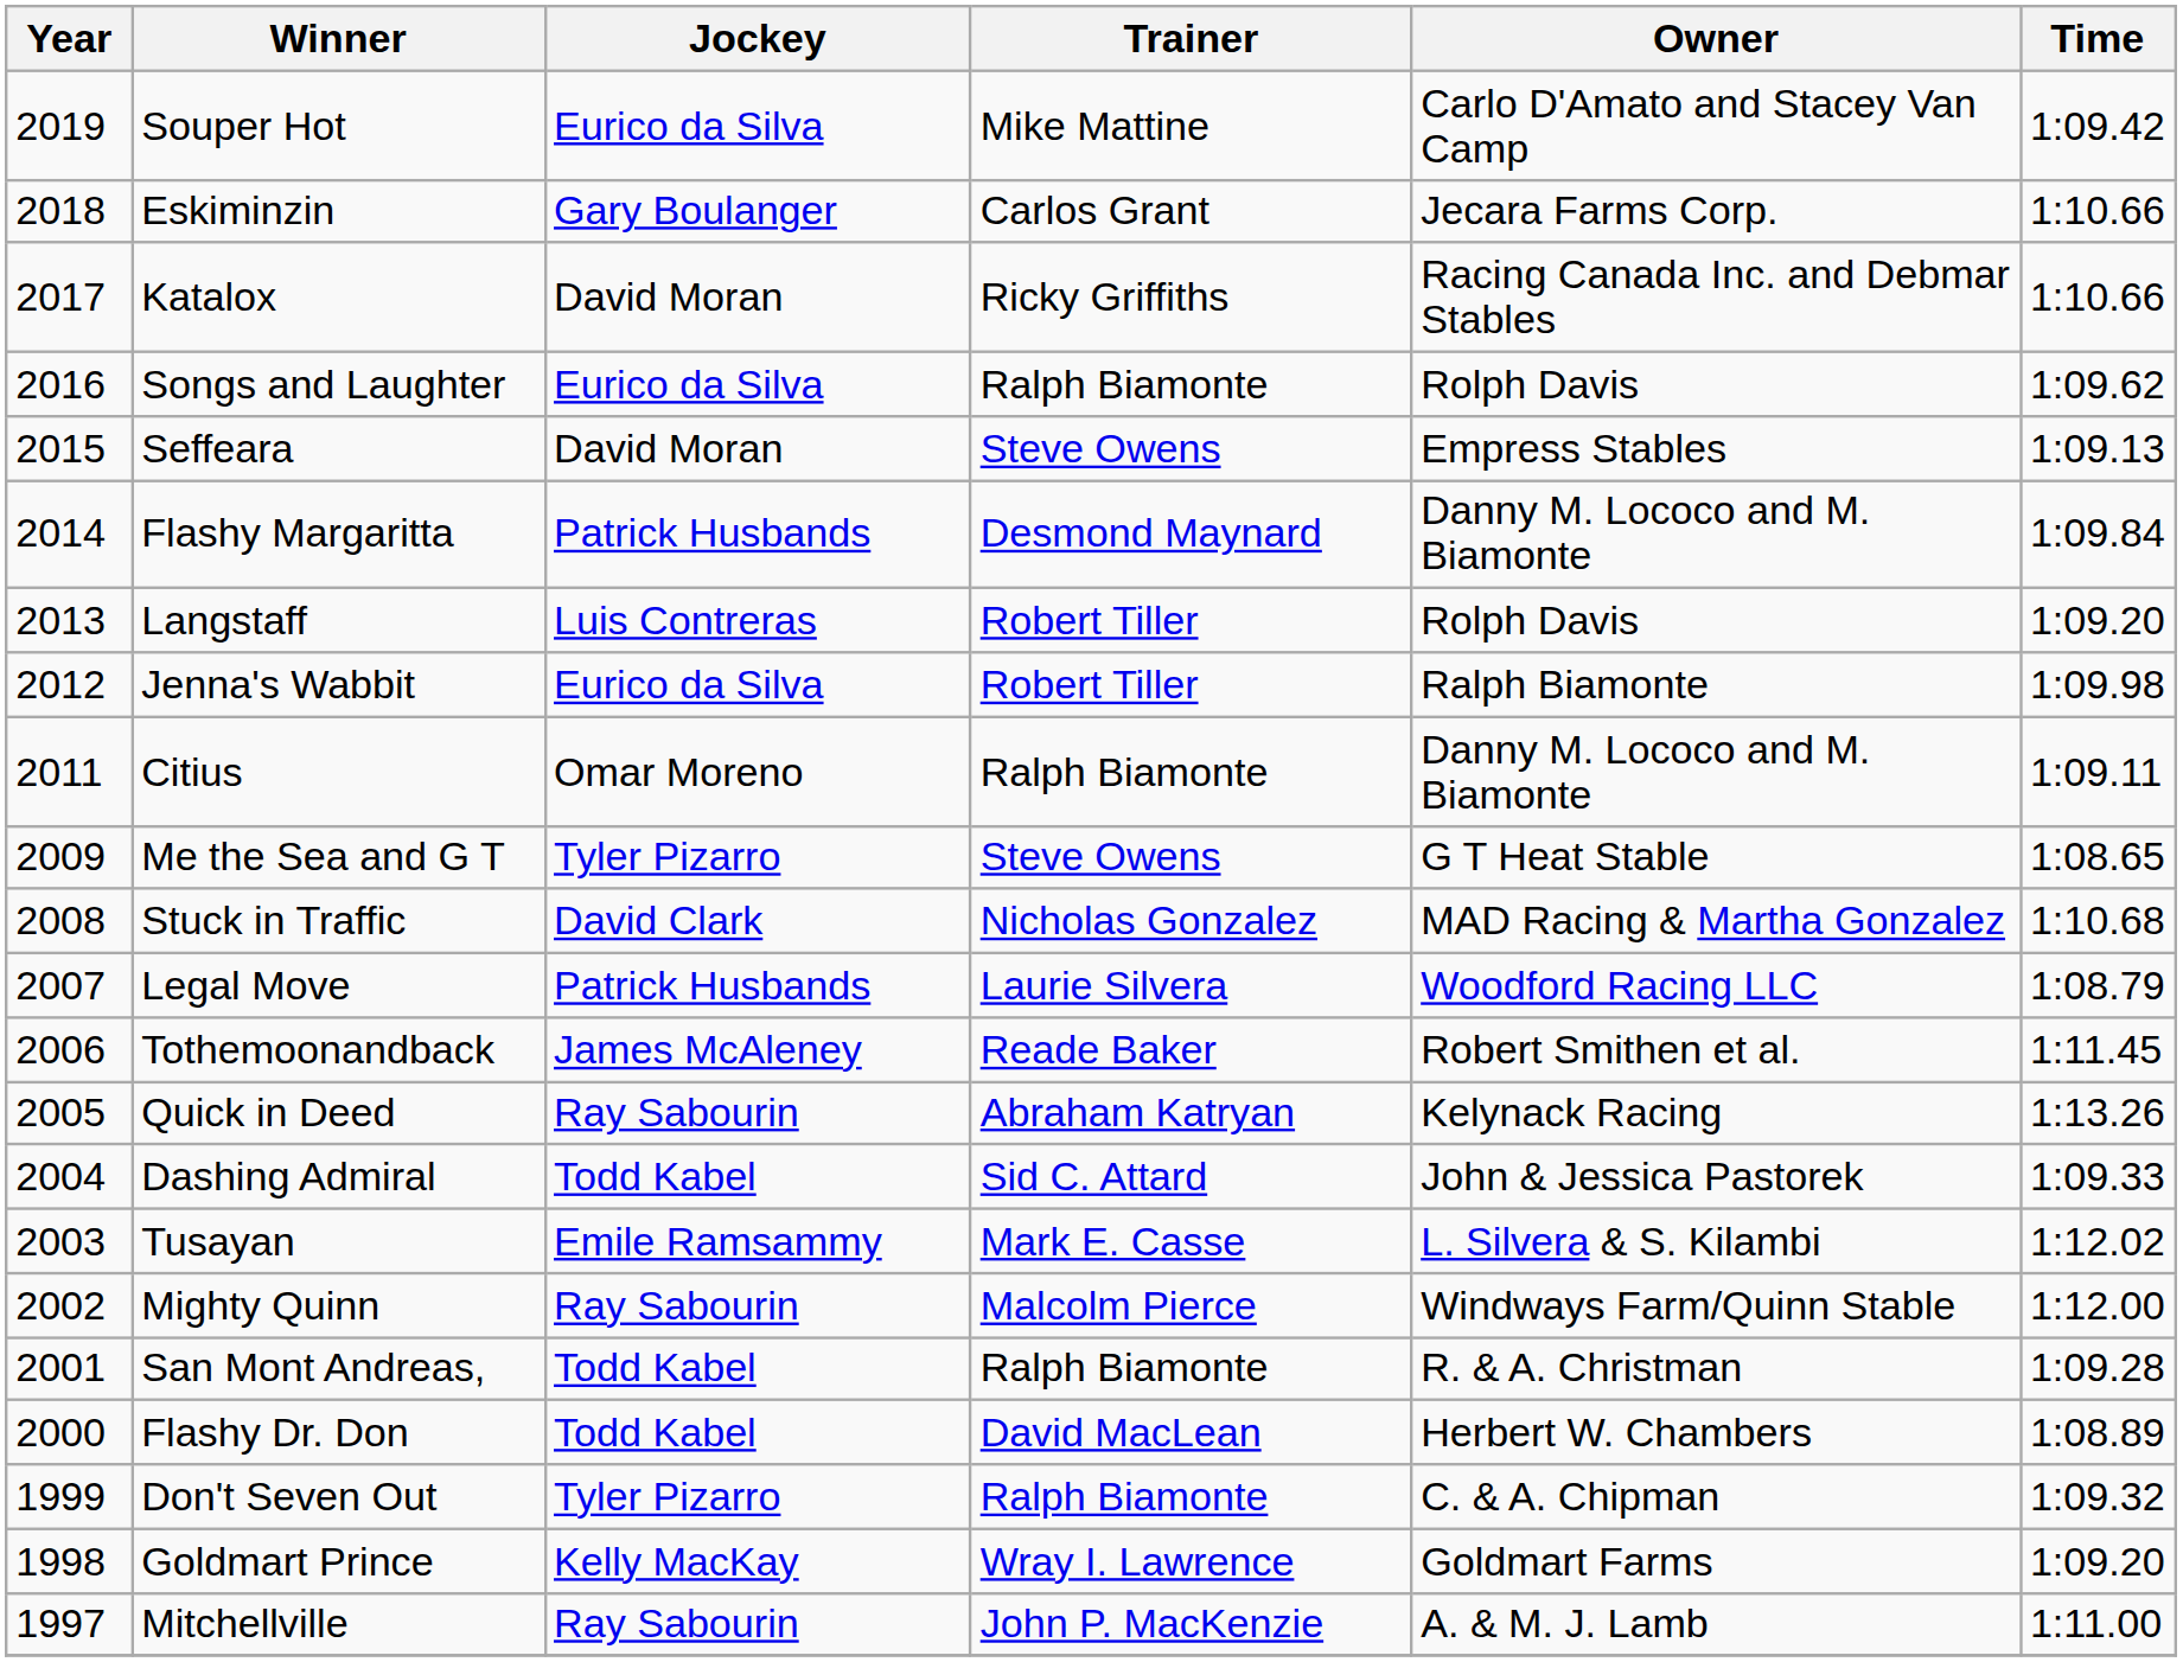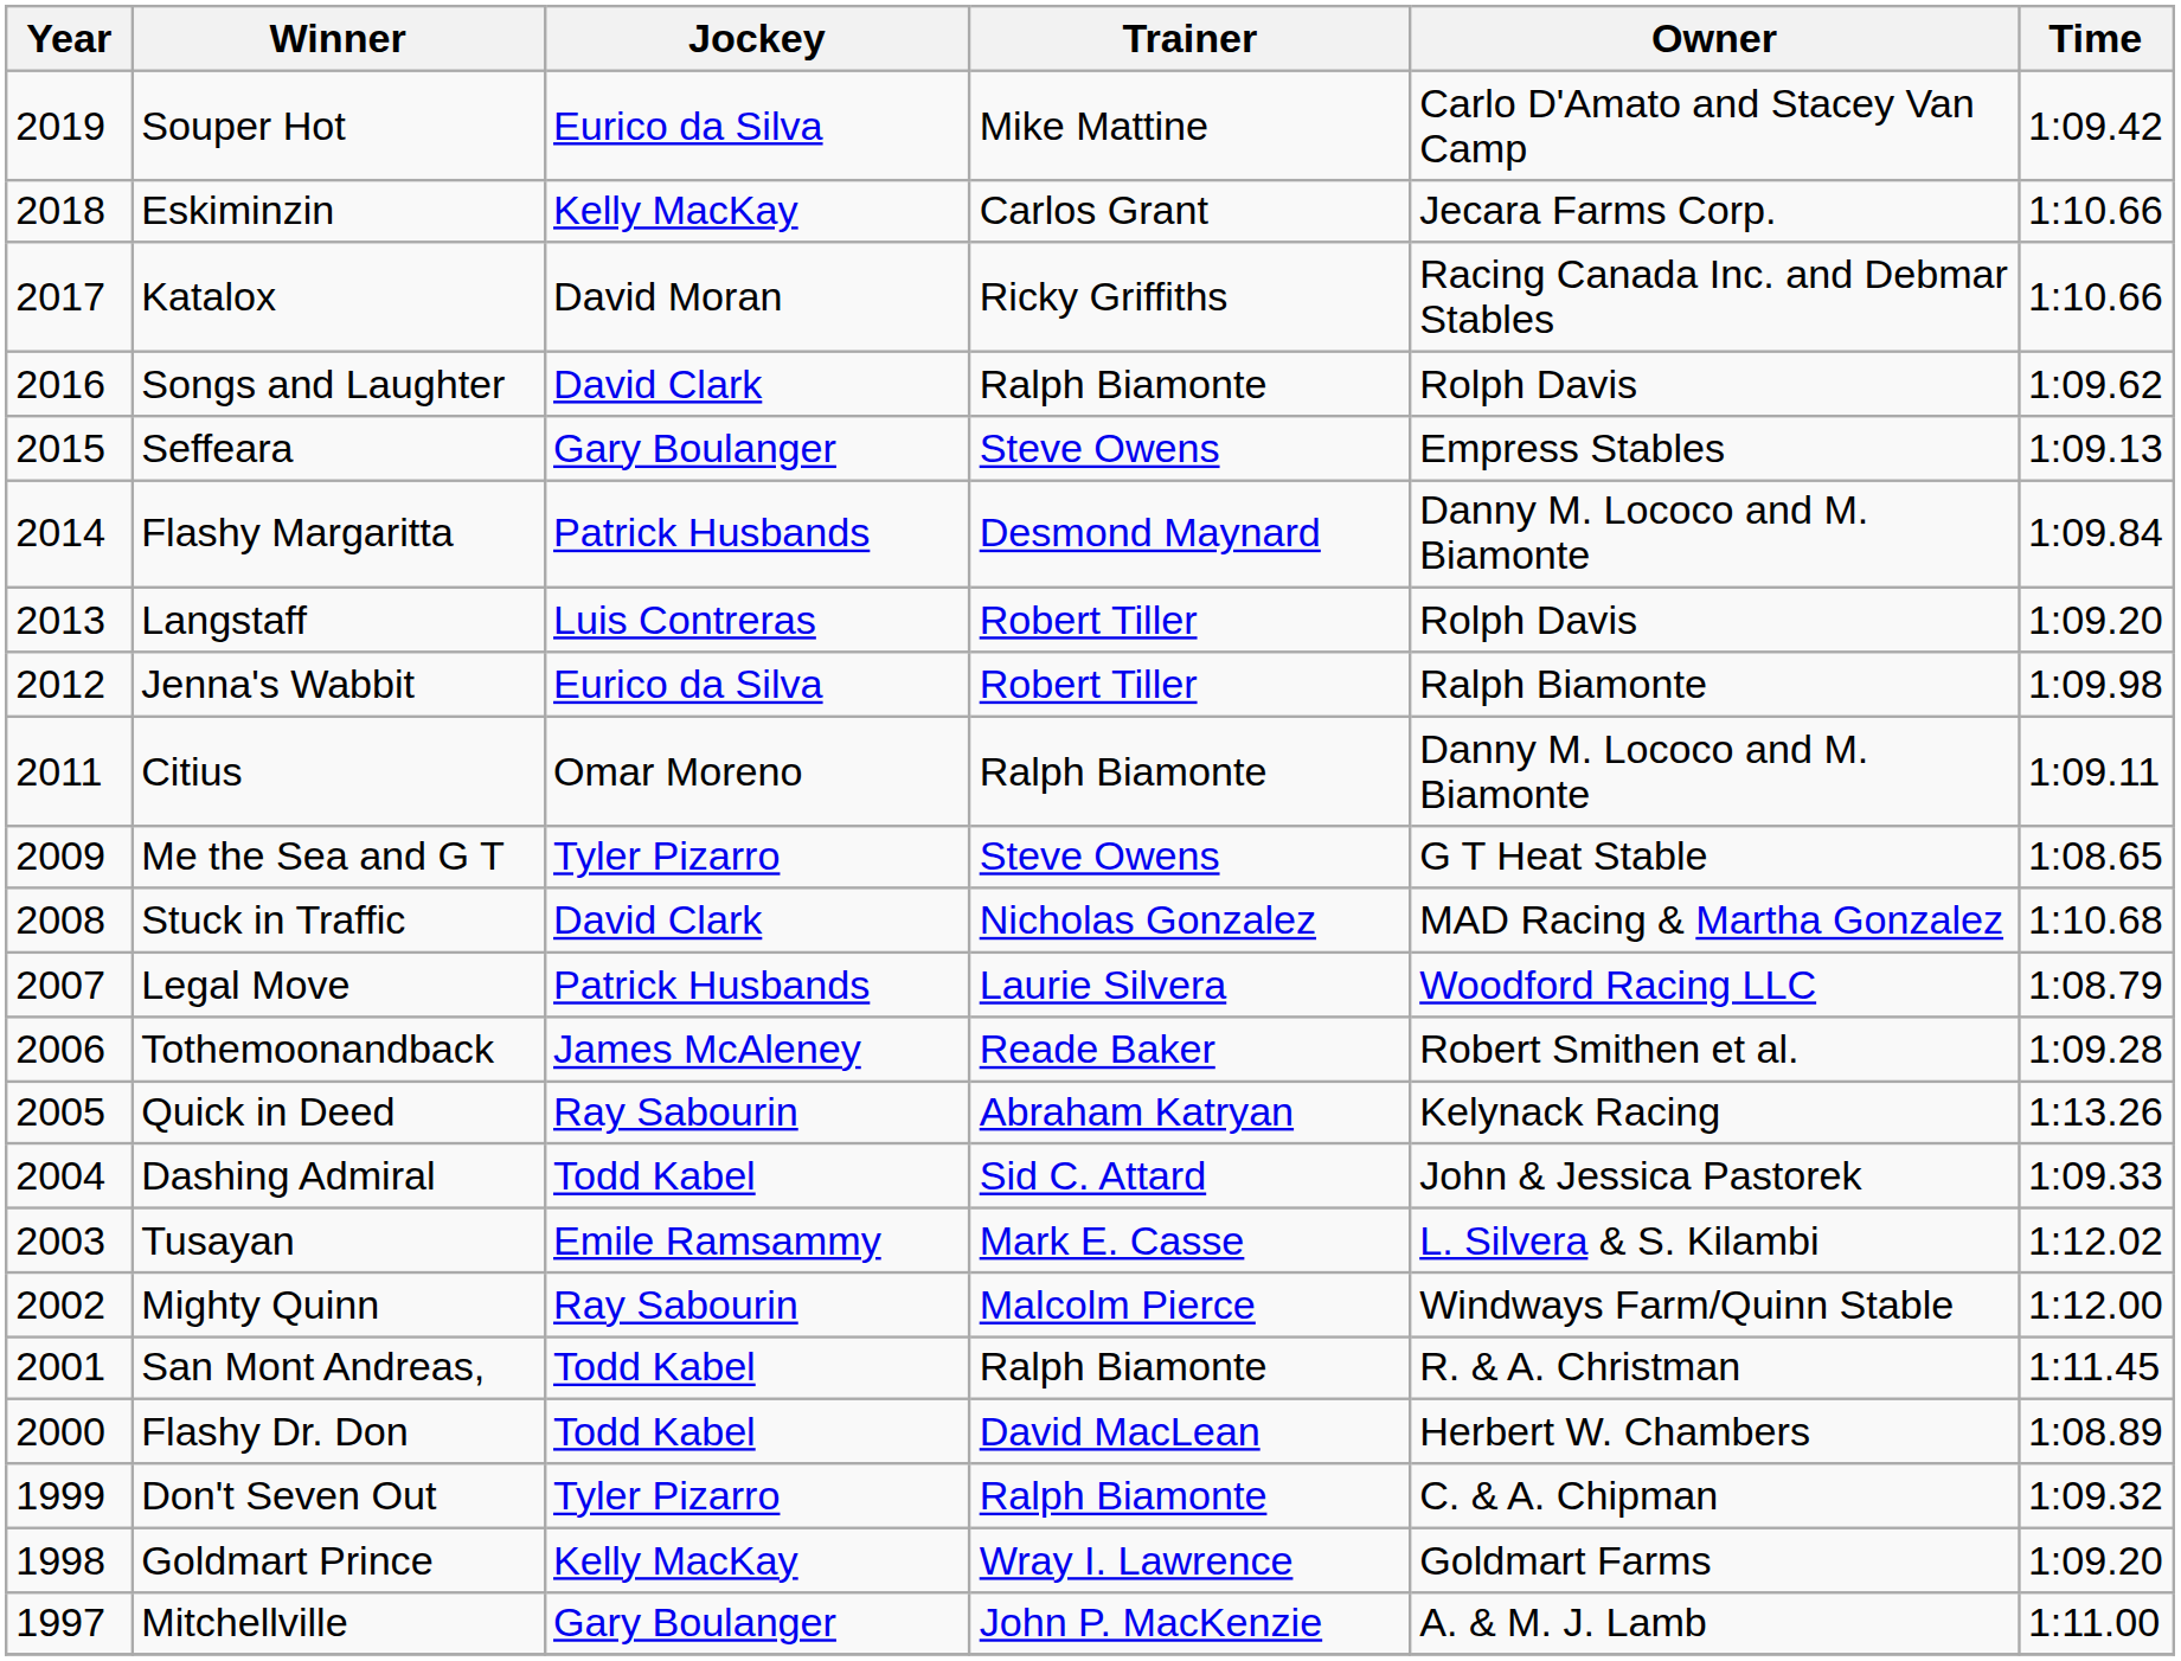Eskiminzin | Jockey: Gary Boulanger -> Kelly MacKay
Songs and Laughter | Jockey: Eurico da Silva -> David Clark
Seffeara | Jockey: David Moran -> Gary Boulanger
Tothemoonandback | Time: 1:11.45 -> 1:09.28
San Mont Andreas, | Time: 1:09.28 -> 1:11.45
Mitchellville | Jockey: Ray Sabourin -> Gary Boulanger
